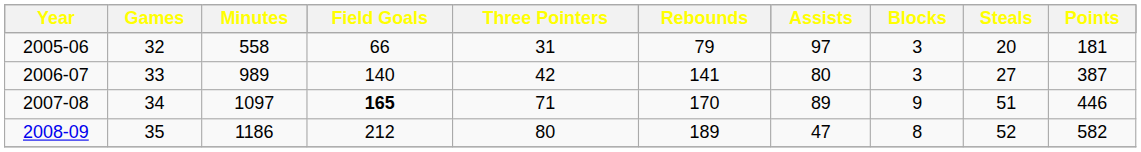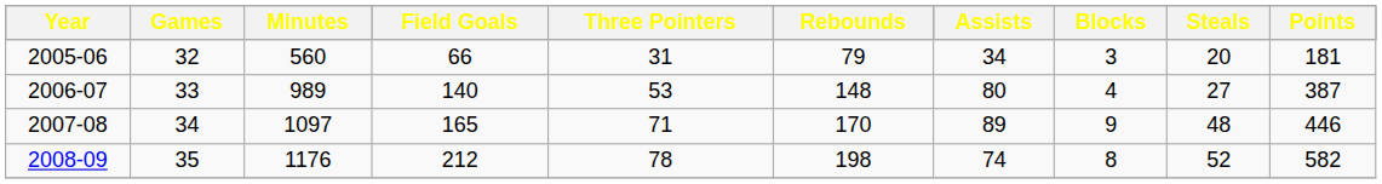2005-06 | Minutes: 558 -> 560
2005-06 | Assists: 97 -> 34
2006-07 | Three Pointers: 42 -> 53
2006-07 | Rebounds: 141 -> 148
2006-07 | Blocks: 3 -> 4
2007-08 | Field Goals: bold -> normal
2007-08 | Steals: 51 -> 48
2008-09 | Minutes: 1186 -> 1176
2008-09 | Three Pointers: 80 -> 78
2008-09 | Rebounds: 189 -> 198
2008-09 | Assists: 47 -> 74
